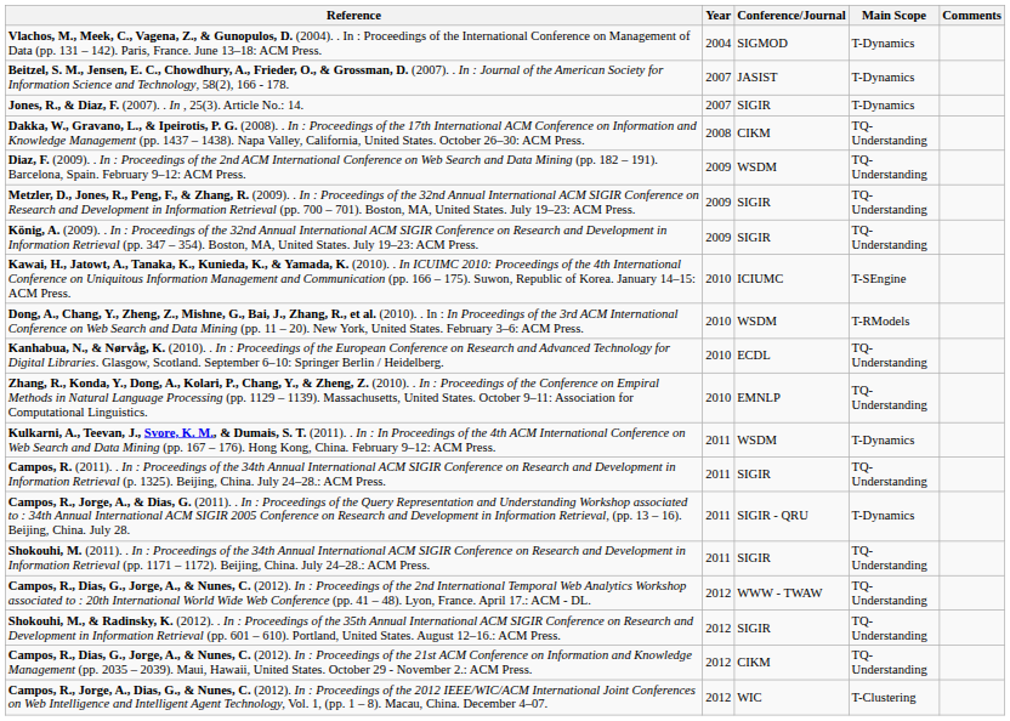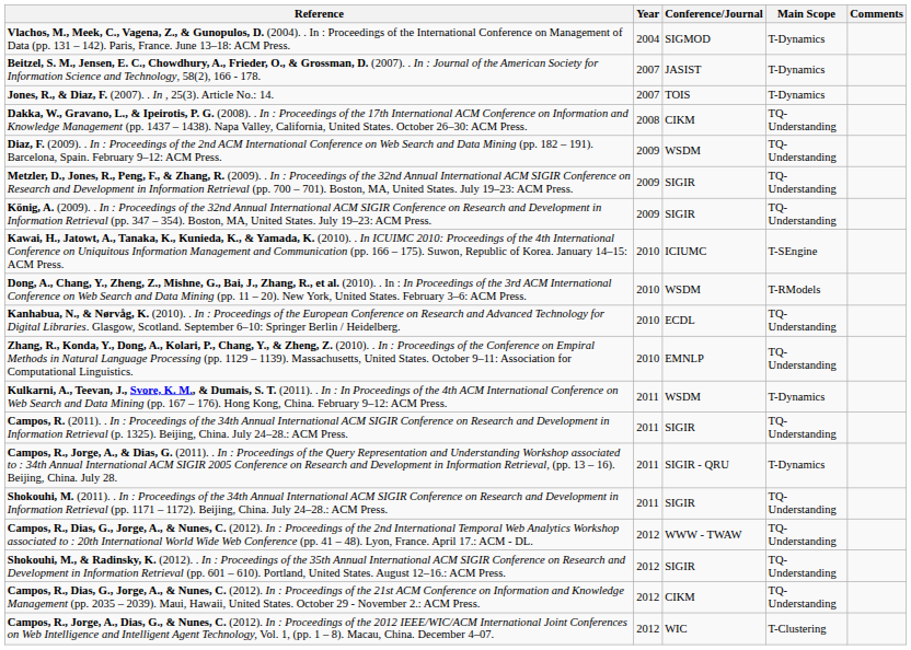Jones, R., & Diaz, F. (2007). . In , 25(3). Article No.: 14. | Conference/Journal: SIGIR -> TOIS
